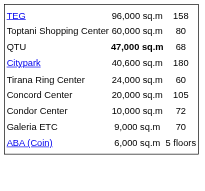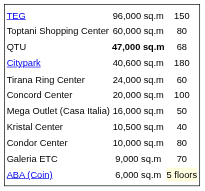TEG | column 3: 158 -> 150
Concord Center | column 3: 105 -> 100
+ row: Mega Outlet (Casa Italia) | 16,000 sq.m | 50
+ row: Kristal Center | 10,500 sq.m | 40
Condor Center | column 3: 72 -> 80
ABA (Coin) | column 3: no background -> lightyellow background
